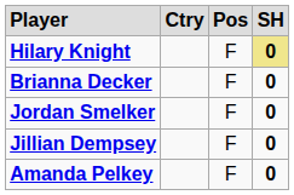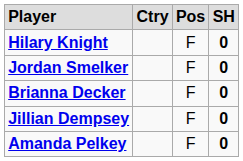Hilary Knight | column 4: khaki background -> no background
rows swapped: Brianna Decker <-> Jordan Smelker
